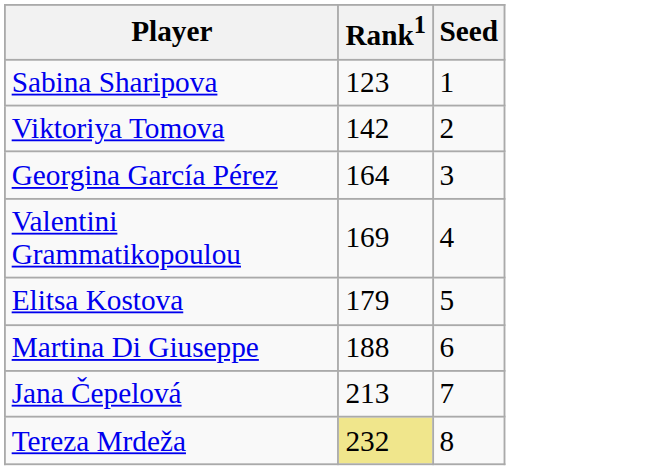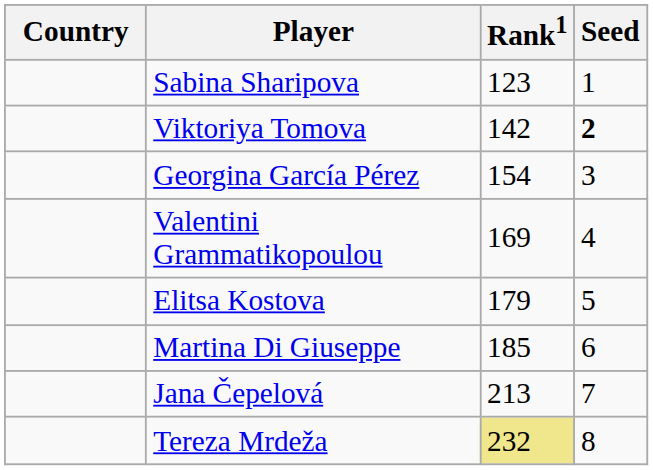+ column: Country
Viktoriya Tomova | Seed: normal -> bold
Georgina García Pérez | Rank1: 164 -> 154
Martina Di Giuseppe | Rank1: 188 -> 185
